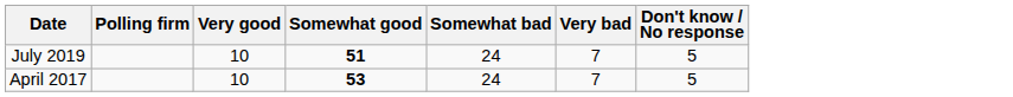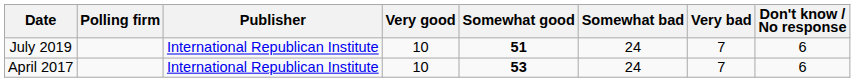+ column: Publisher | International Republican Institute | International Republican Institute
July 2019 | Don't know / No response: 5 -> 6
April 2017 | Don't know / No response: 5 -> 6
